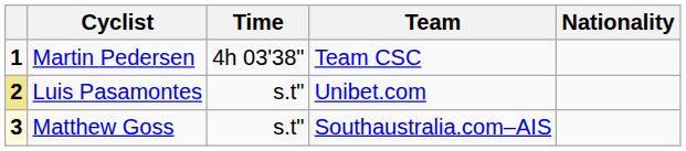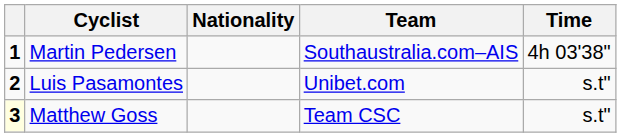columns swapped: Nationality <-> Time
Martin Pedersen | Team: Team CSC -> Southaustralia.com–AIS
Luis Pasamontes | column 1: khaki background -> no background
Matthew Goss | Team: Southaustralia.com–AIS -> Team CSC
